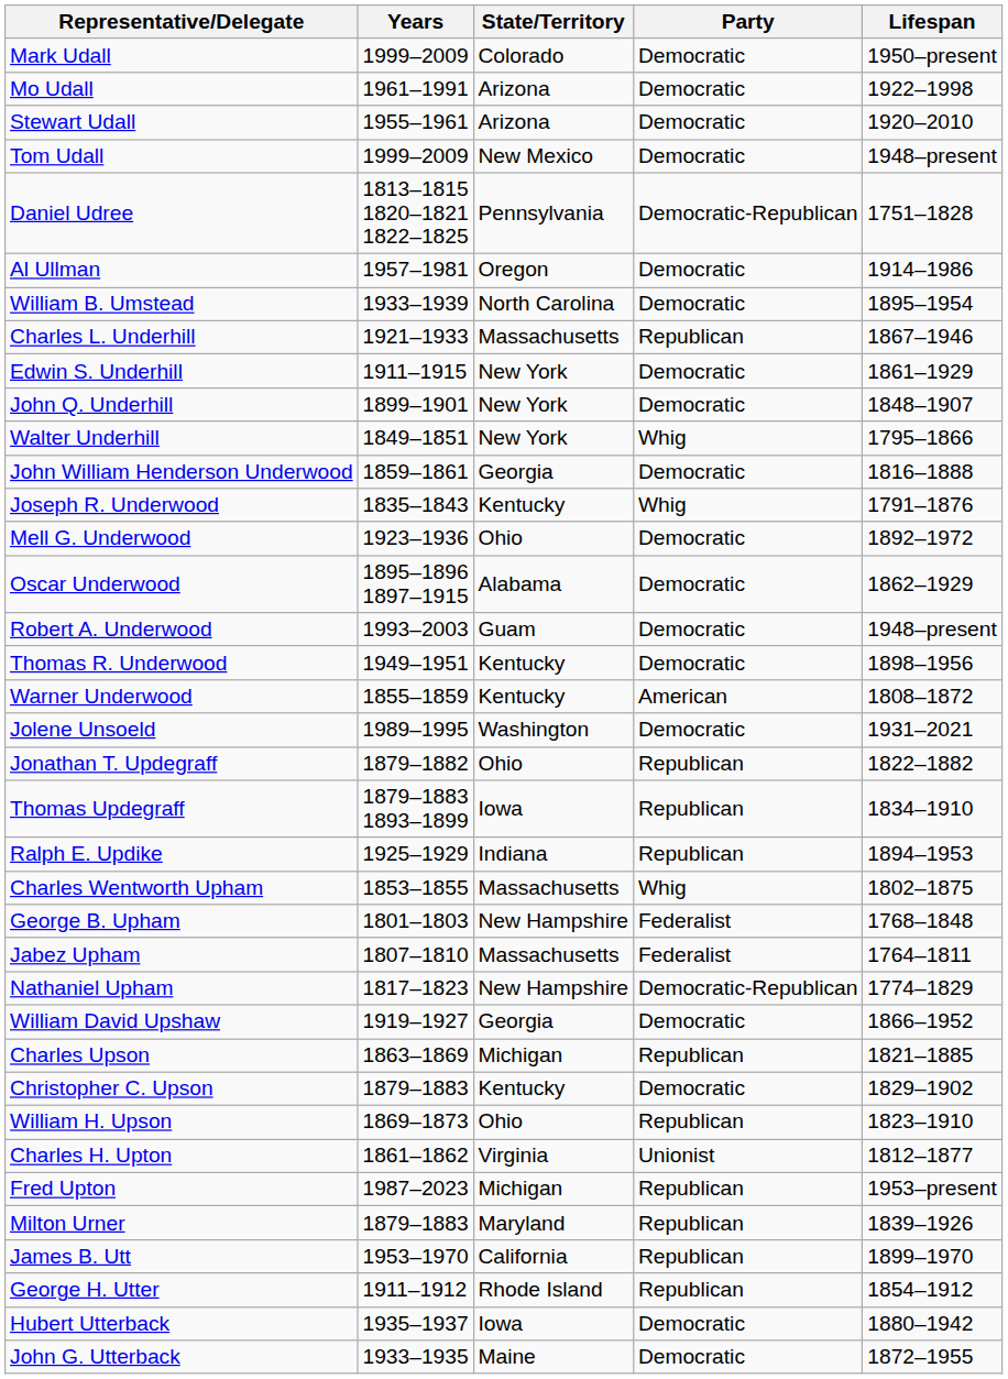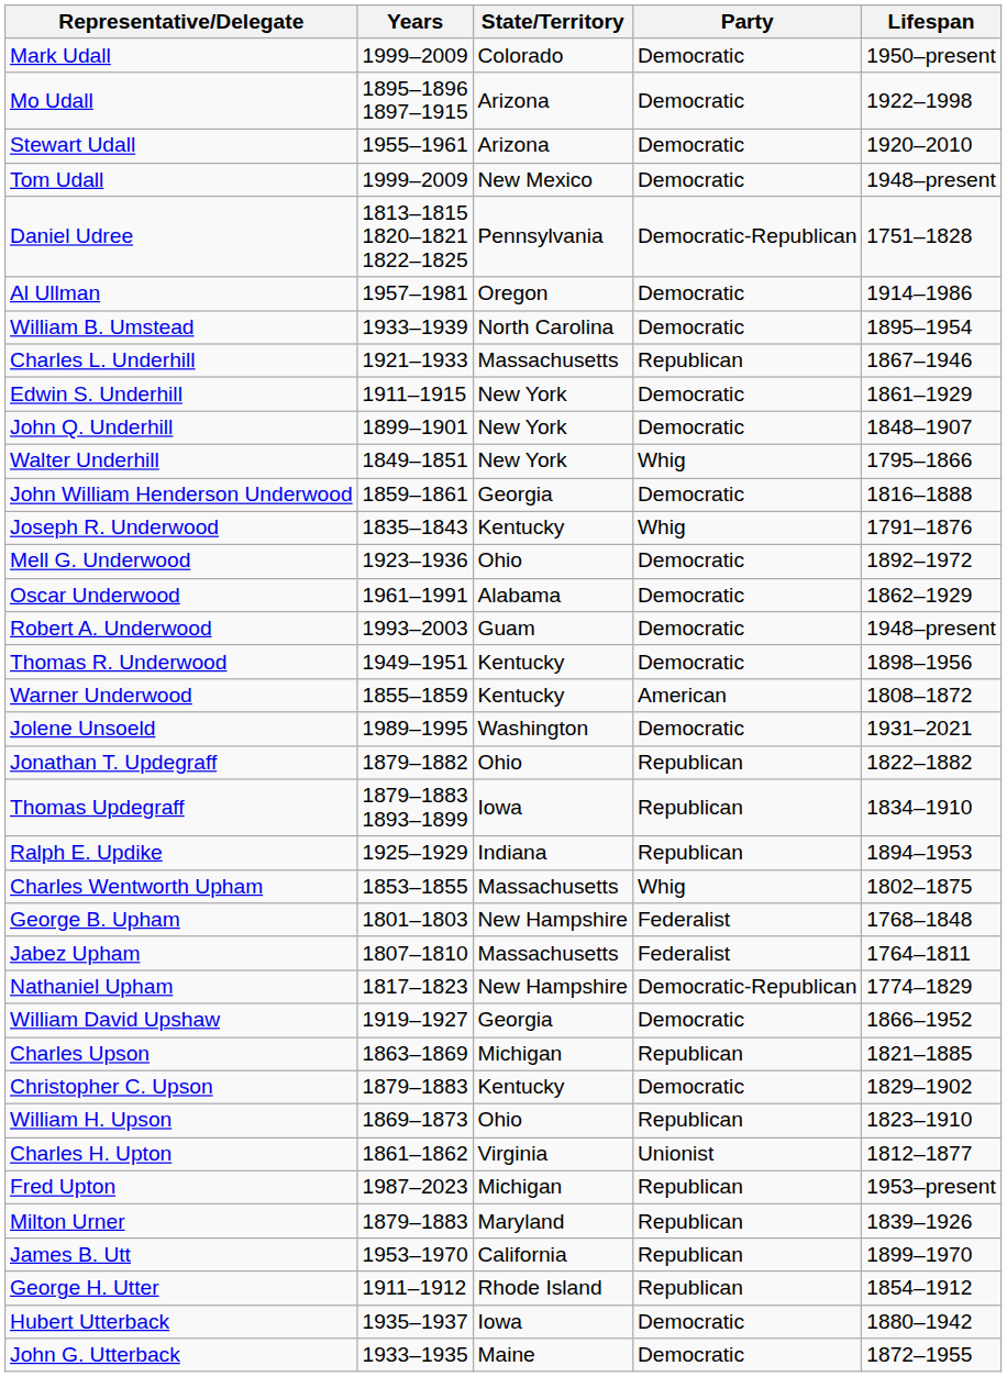Mo Udall | Years: 1961–1991 -> 1895–1896 1897–1915
Oscar Underwood | Years: 1895–1896 1897–1915 -> 1961–1991
